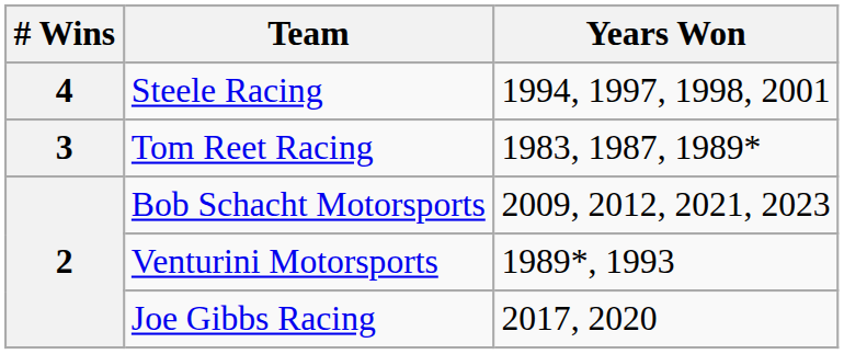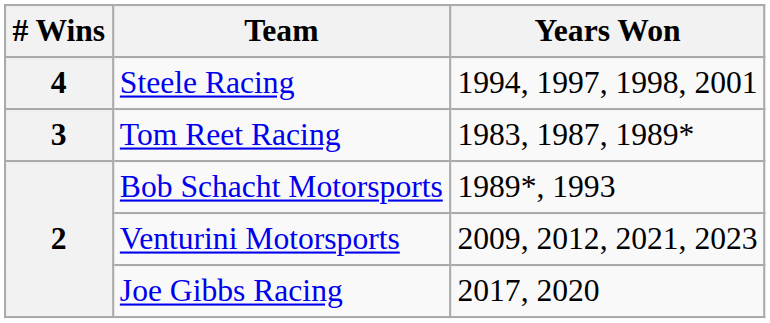Bob Schacht Motorsports | Years Won: 2009, 2012, 2021, 2023 -> 1989*, 1993
Venturini Motorsports | Years Won: 1989*, 1993 -> 2009, 2012, 2021, 2023
